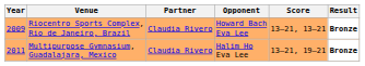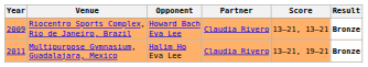columns swapped: Partner <-> Opponent
